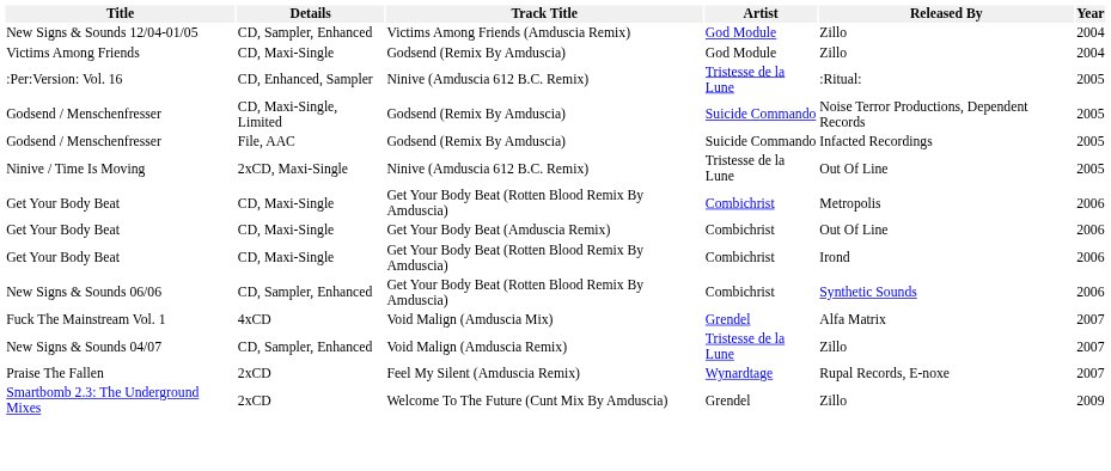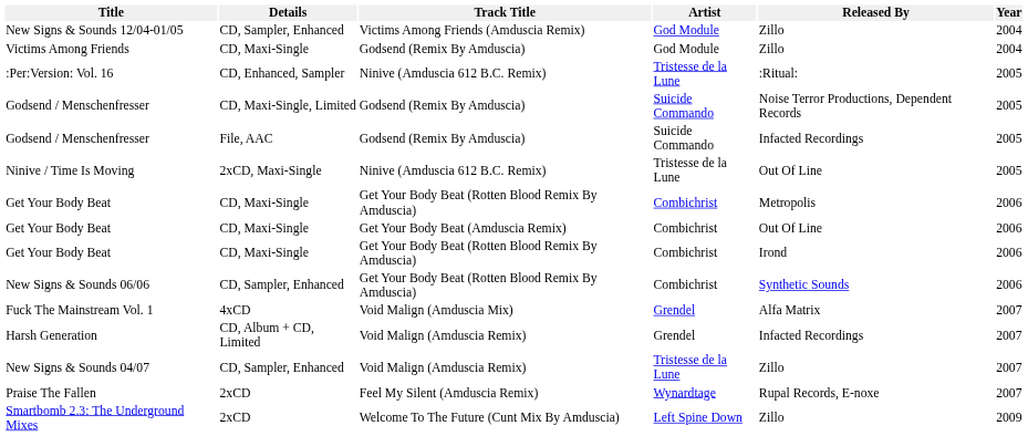+ row: Harsh Generation | CD, Album + CD, Limited | Void Malign (Amduscia Remix) | Grendel | Infacted Recordings | 2007
Smartbomb 2.3: The Underground Mixes | Artist: Grendel -> Left Spine Down
